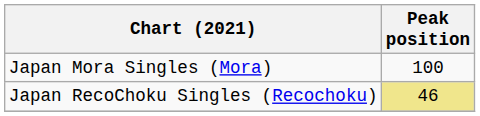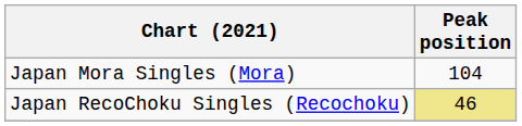Japan Mora Singles (Mora) | Peak position: 100 -> 104
